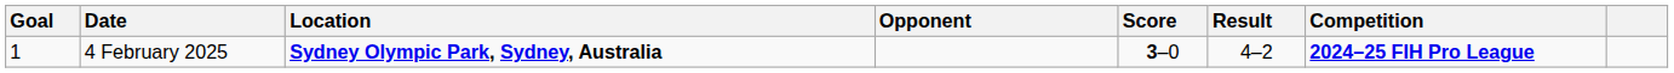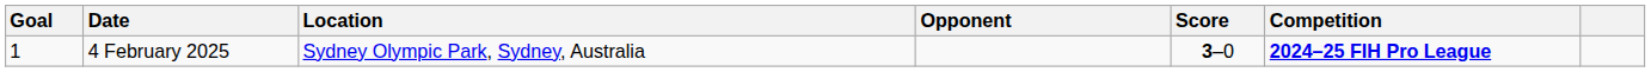- column: Result | 4–2
4 February 2025 | Location: bold -> normal
